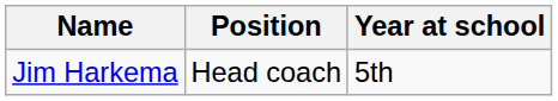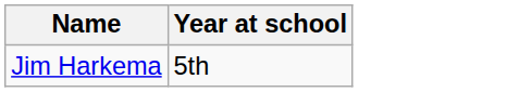- column: Position | Head coach
